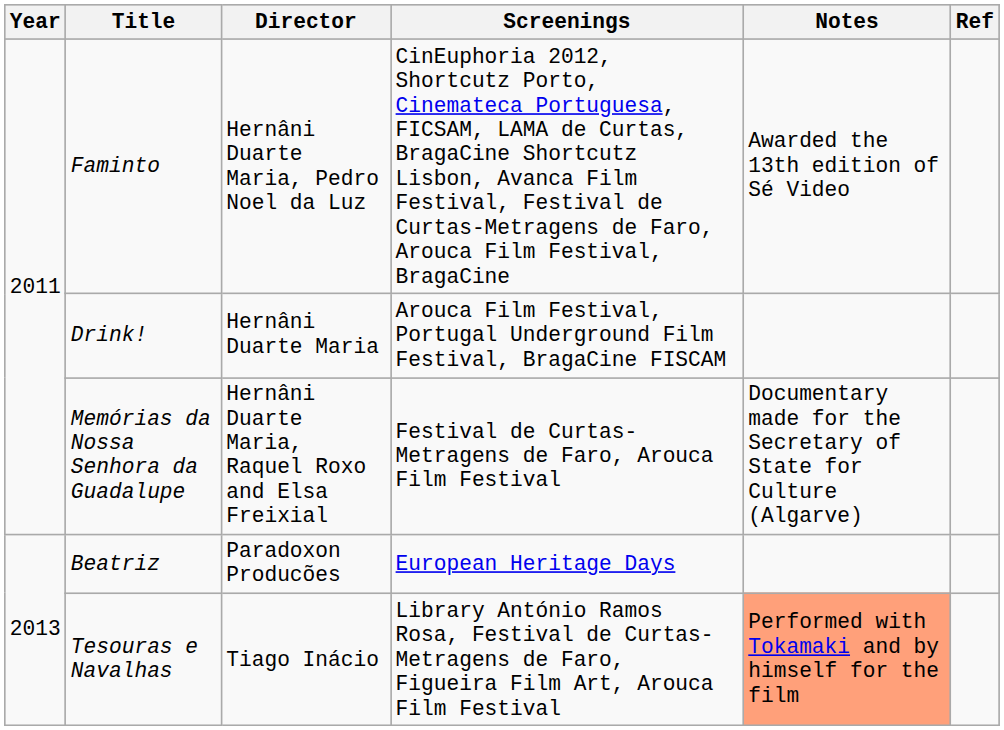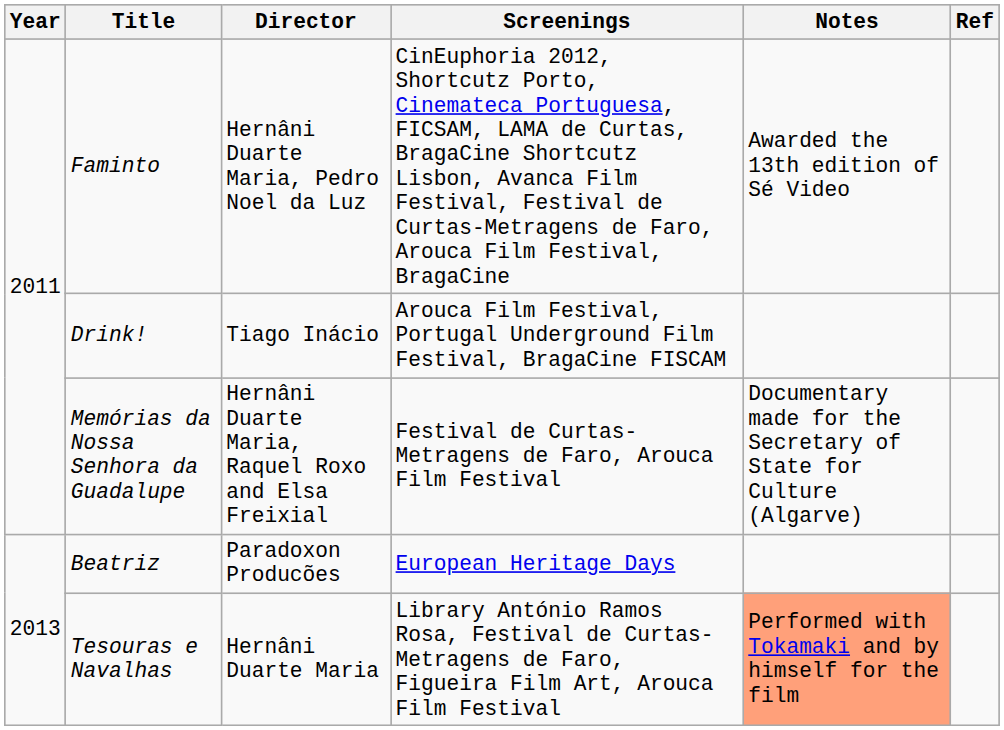Drink! | Director: Hernâni Duarte Maria -> Tiago Inácio
Tesouras e Navalhas | Director: Tiago Inácio -> Hernâni Duarte Maria
